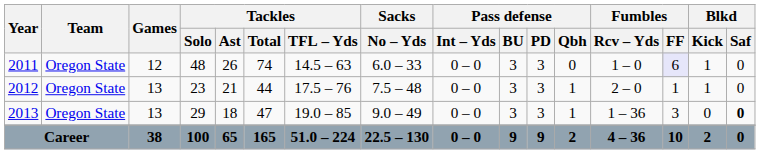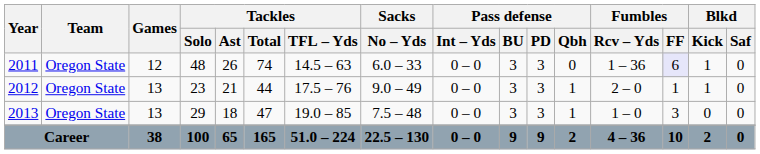2011 | Fumbles / Rcv – Yds: 1 – 0 -> 1 – 36
2012 | Sacks / No – Yds: 7.5 – 48 -> 9.0 – 49
2013 | Sacks / No – Yds: 9.0 – 49 -> 7.5 – 48
2013 | Fumbles / Rcv – Yds: 1 – 36 -> 1 – 0
2013 | Blkd / Saf: bold -> normal
